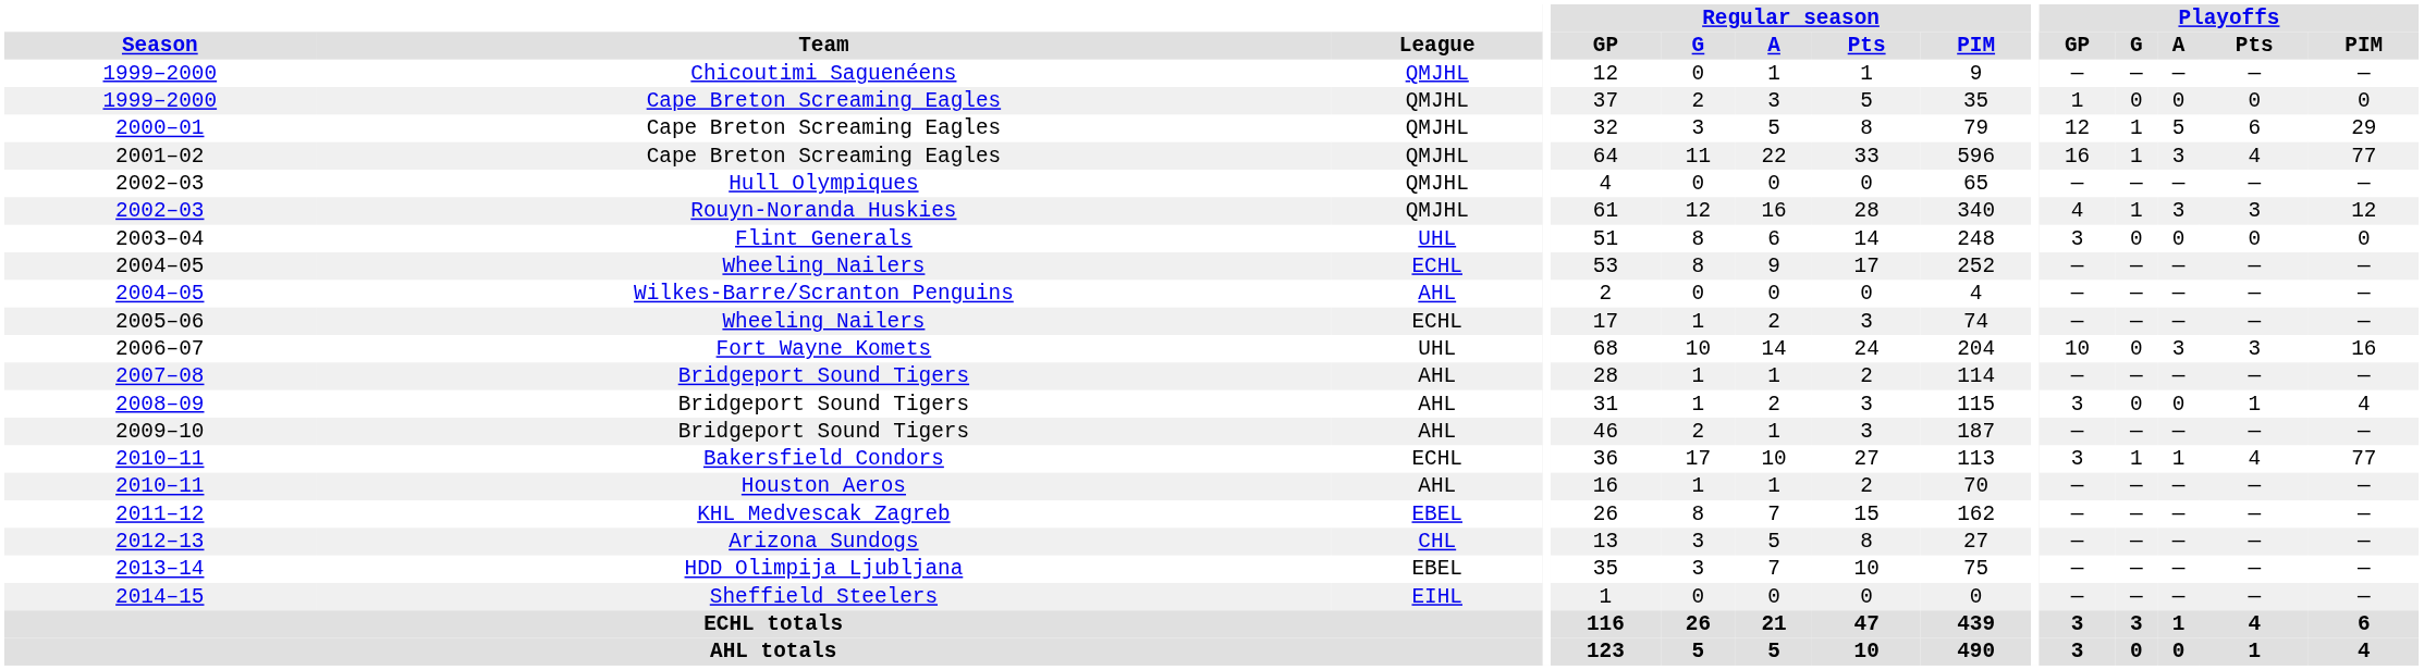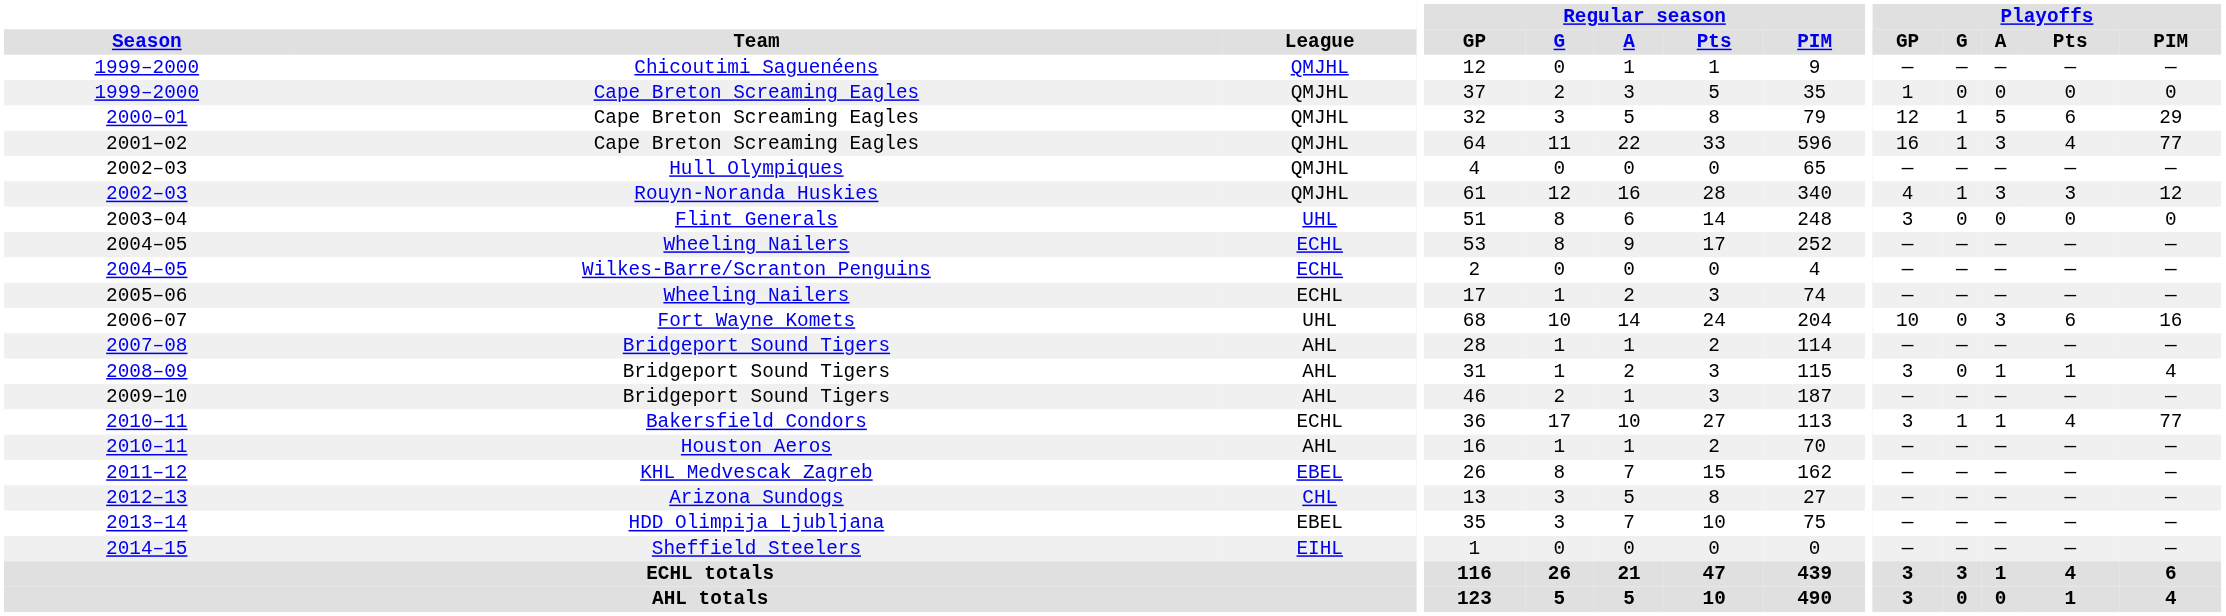2004–05 / Wilkes-Barre/Scranton Penguins | League: AHL -> ECHL
2006–07 | Playoffs / Pts: 3 -> 6
2008–09 | Playoffs / A: 0 -> 1
